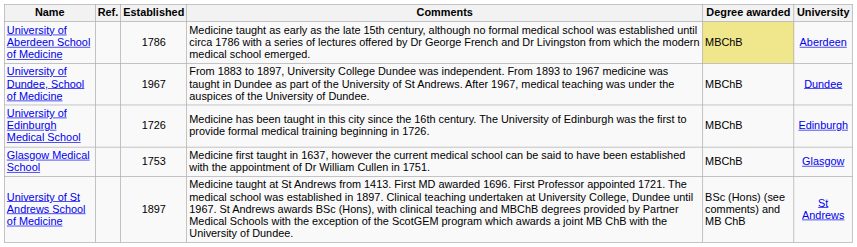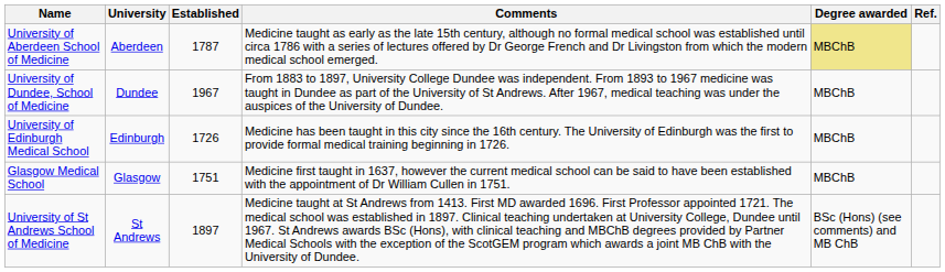columns swapped: University <-> Ref.
University of Aberdeen School of Medicine | Established: 1786 -> 1787
Glasgow Medical School | Established: 1753 -> 1751
